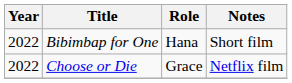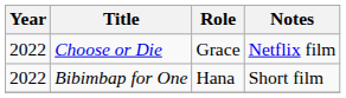rows swapped: Choose or Die <-> Bibimbap for One
